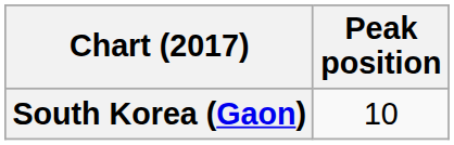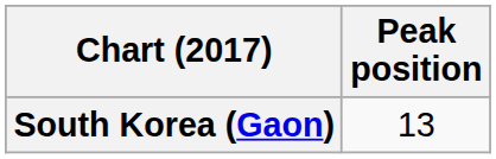South Korea (Gaon) | Peak position: 10 -> 13
